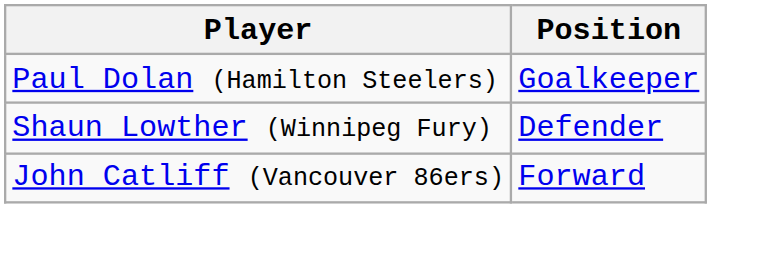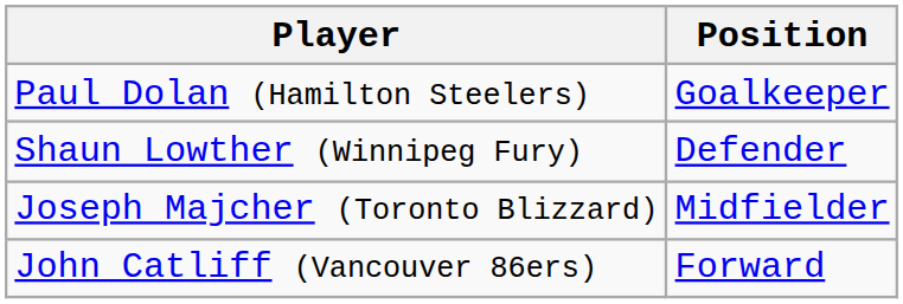+ row: Joseph Majcher (Toronto Blizzard) | Midfielder
